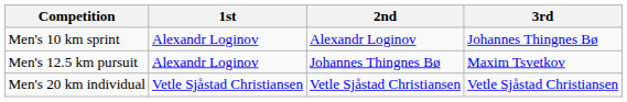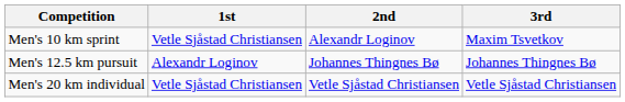Men's 10 km sprint | 1st: Alexandr Loginov -> Vetle Sjåstad Christiansen
Men's 10 km sprint | 3rd: Johannes Thingnes Bø -> Maxim Tsvetkov
Men's 12.5 km pursuit | 3rd: Maxim Tsvetkov -> Johannes Thingnes Bø
